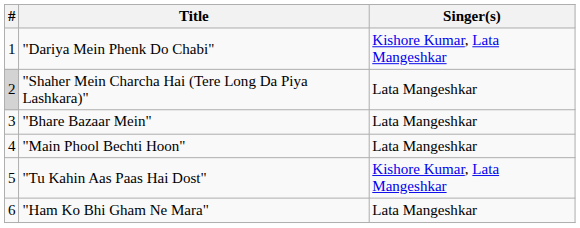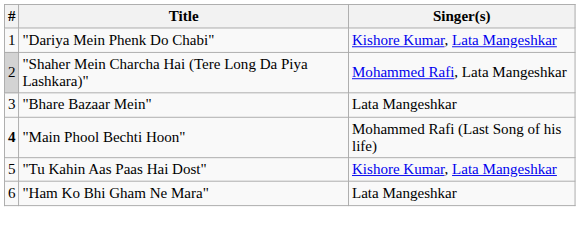"Shaher Mein Charcha Hai (Tere Long Da Piya Lashkara)" | Singer(s): Lata Mangeshkar -> Mohammed Rafi, Lata Mangeshkar
"Main Phool Bechti Hoon" | #: normal -> bold
"Main Phool Bechti Hoon" | Singer(s): Lata Mangeshkar -> Mohammed Rafi (Last Song of his life)
